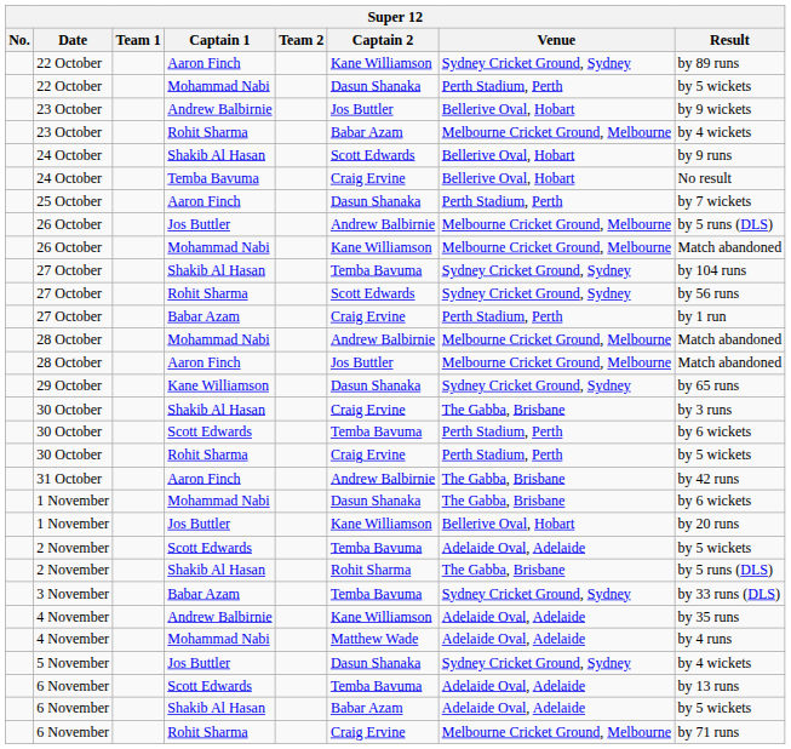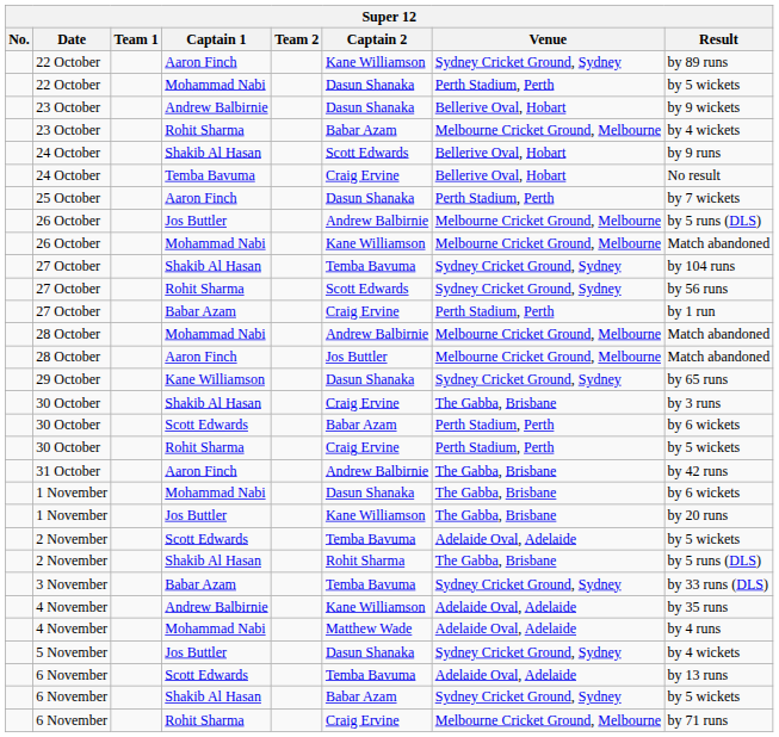23 October / Andrew Balbirnie | Captain 2: Jos Buttler -> Dasun Shanaka
30 October / Scott Edwards | Captain 2: Temba Bavuma -> Babar Azam
1 November / Jos Buttler | Venue: Bellerive Oval, Hobart -> The Gabba, Brisbane
6 November / Shakib Al Hasan | Venue: Adelaide Oval, Adelaide -> Sydney Cricket Ground, Sydney
